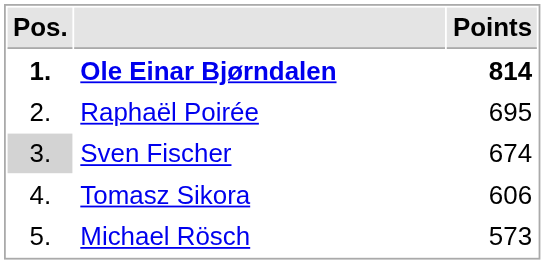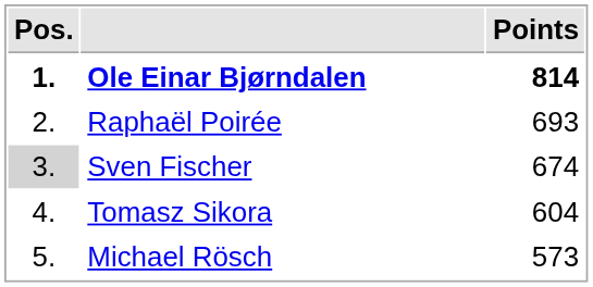Raphaël Poirée | Points: 695 -> 693
Tomasz Sikora | Points: 606 -> 604
